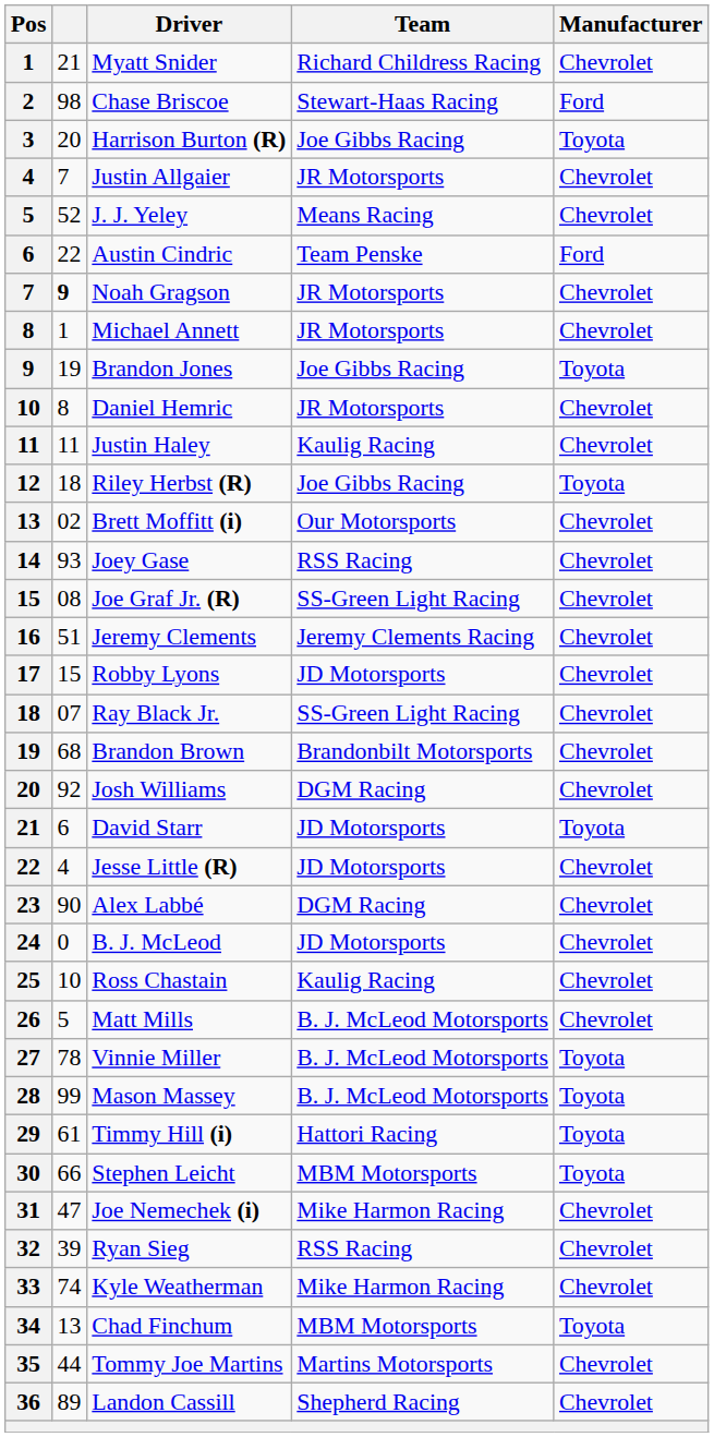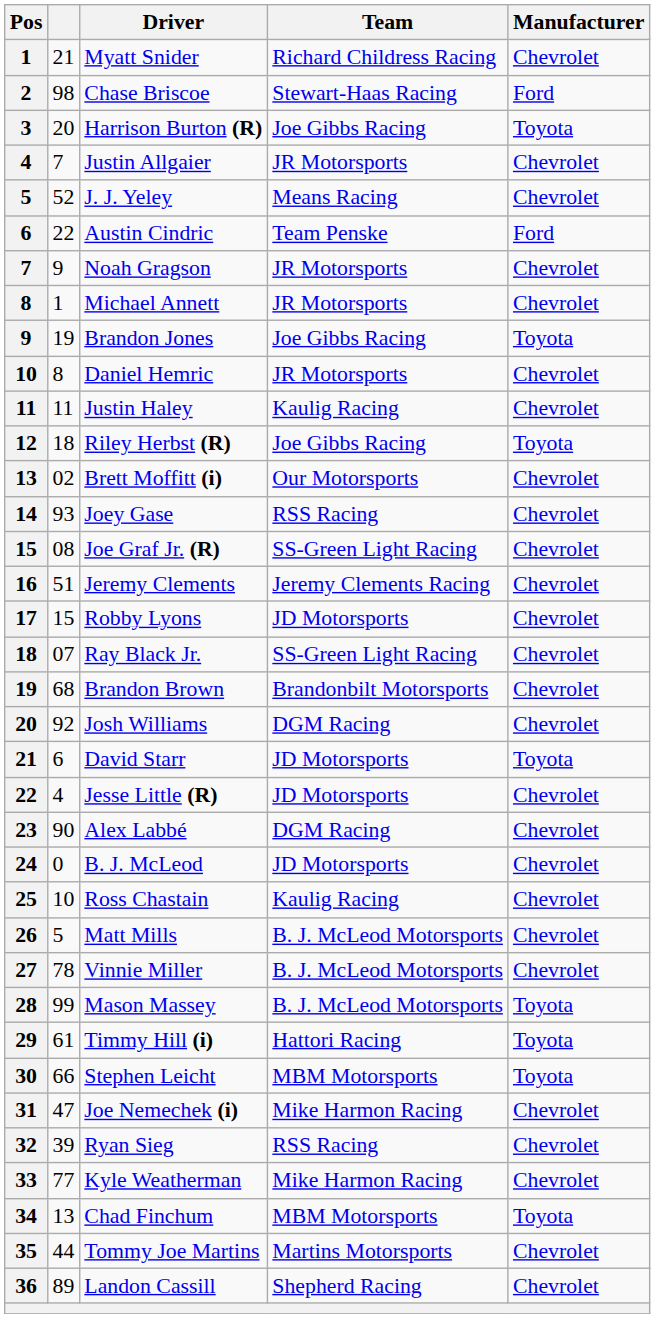Noah Gragson | column 2: bold -> normal
Vinnie Miller | Manufacturer: Toyota -> Chevrolet
Kyle Weatherman | column 2: 74 -> 77
